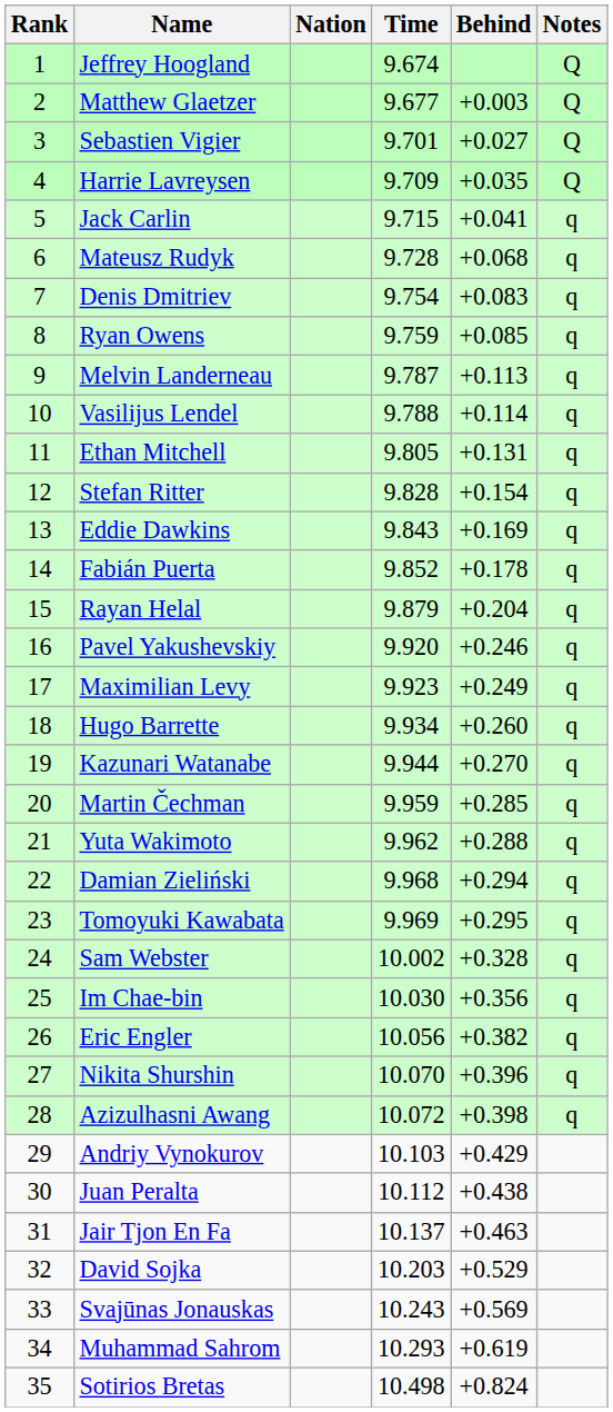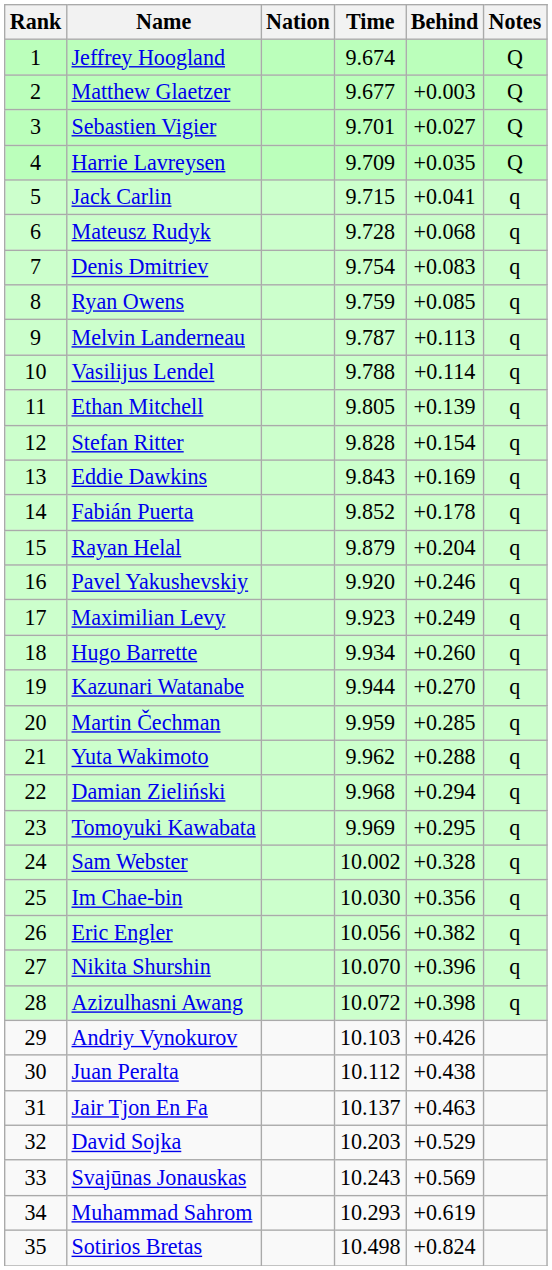Ethan Mitchell | Behind: +0.131 -> +0.139
Andriy Vynokurov | Behind: +0.429 -> +0.426
